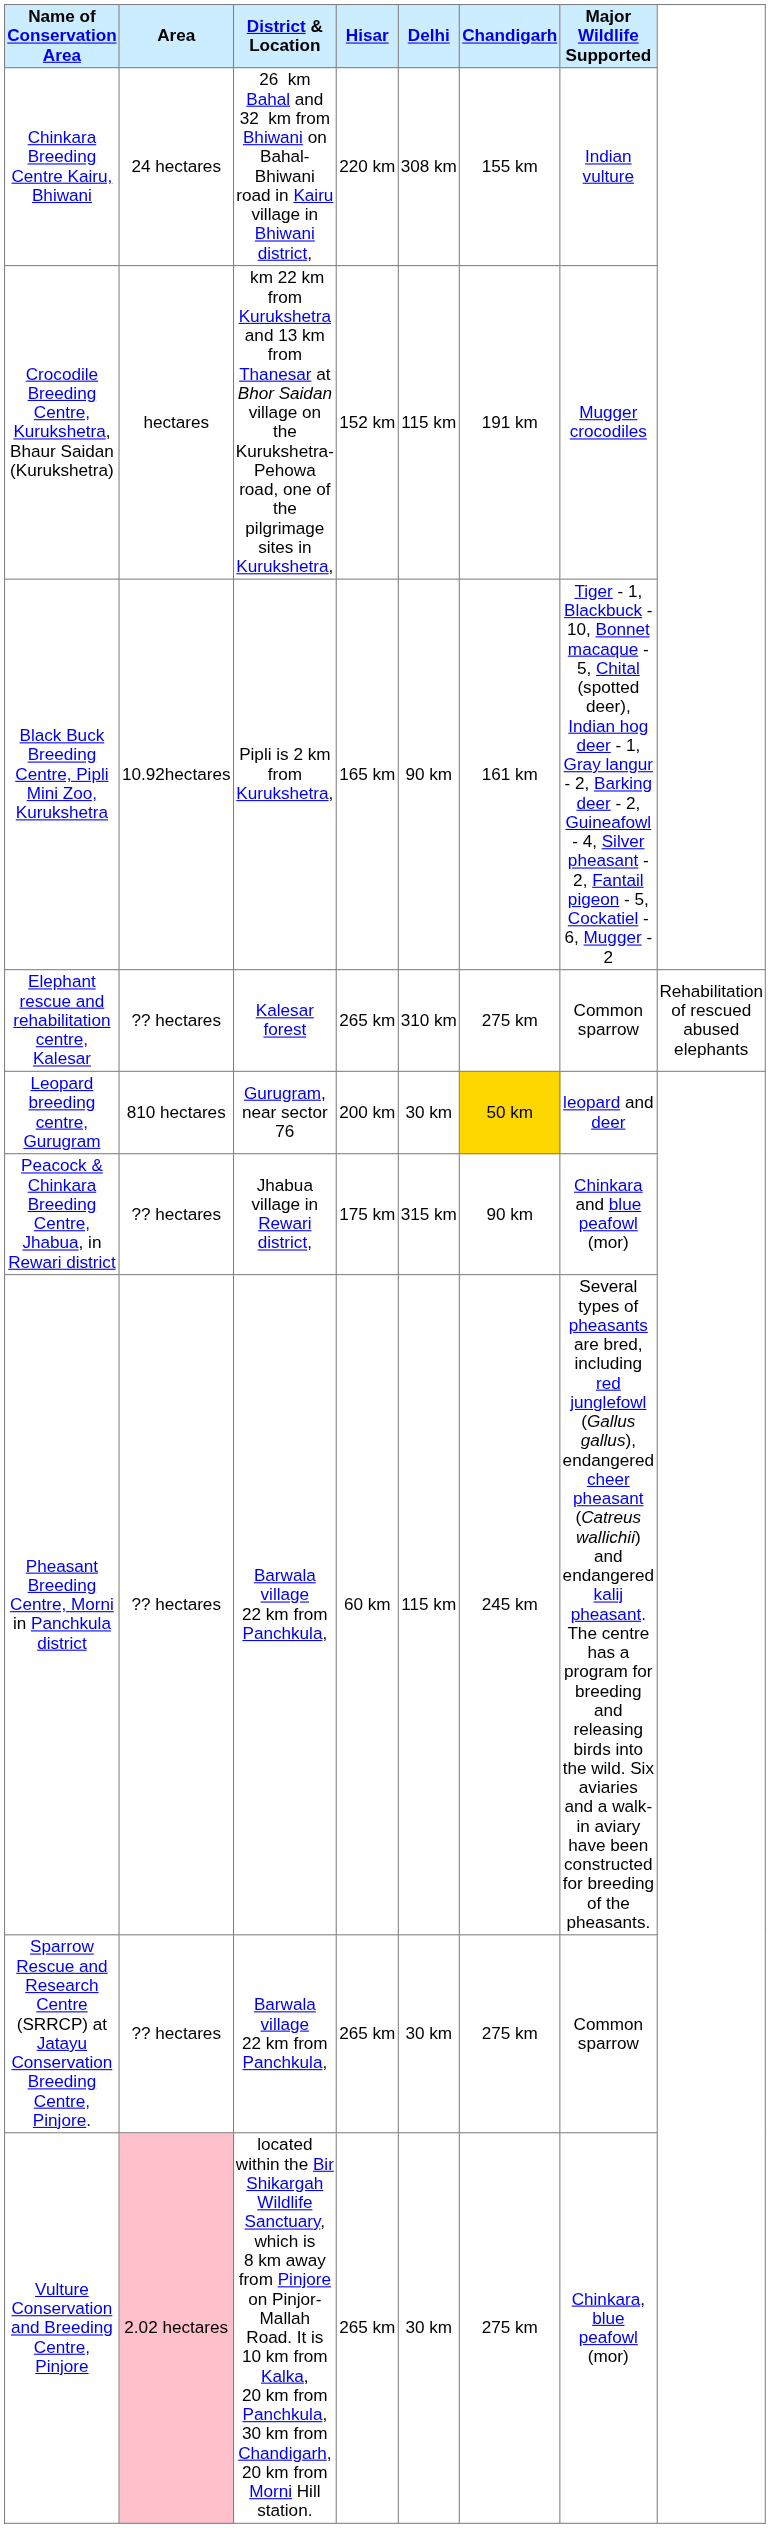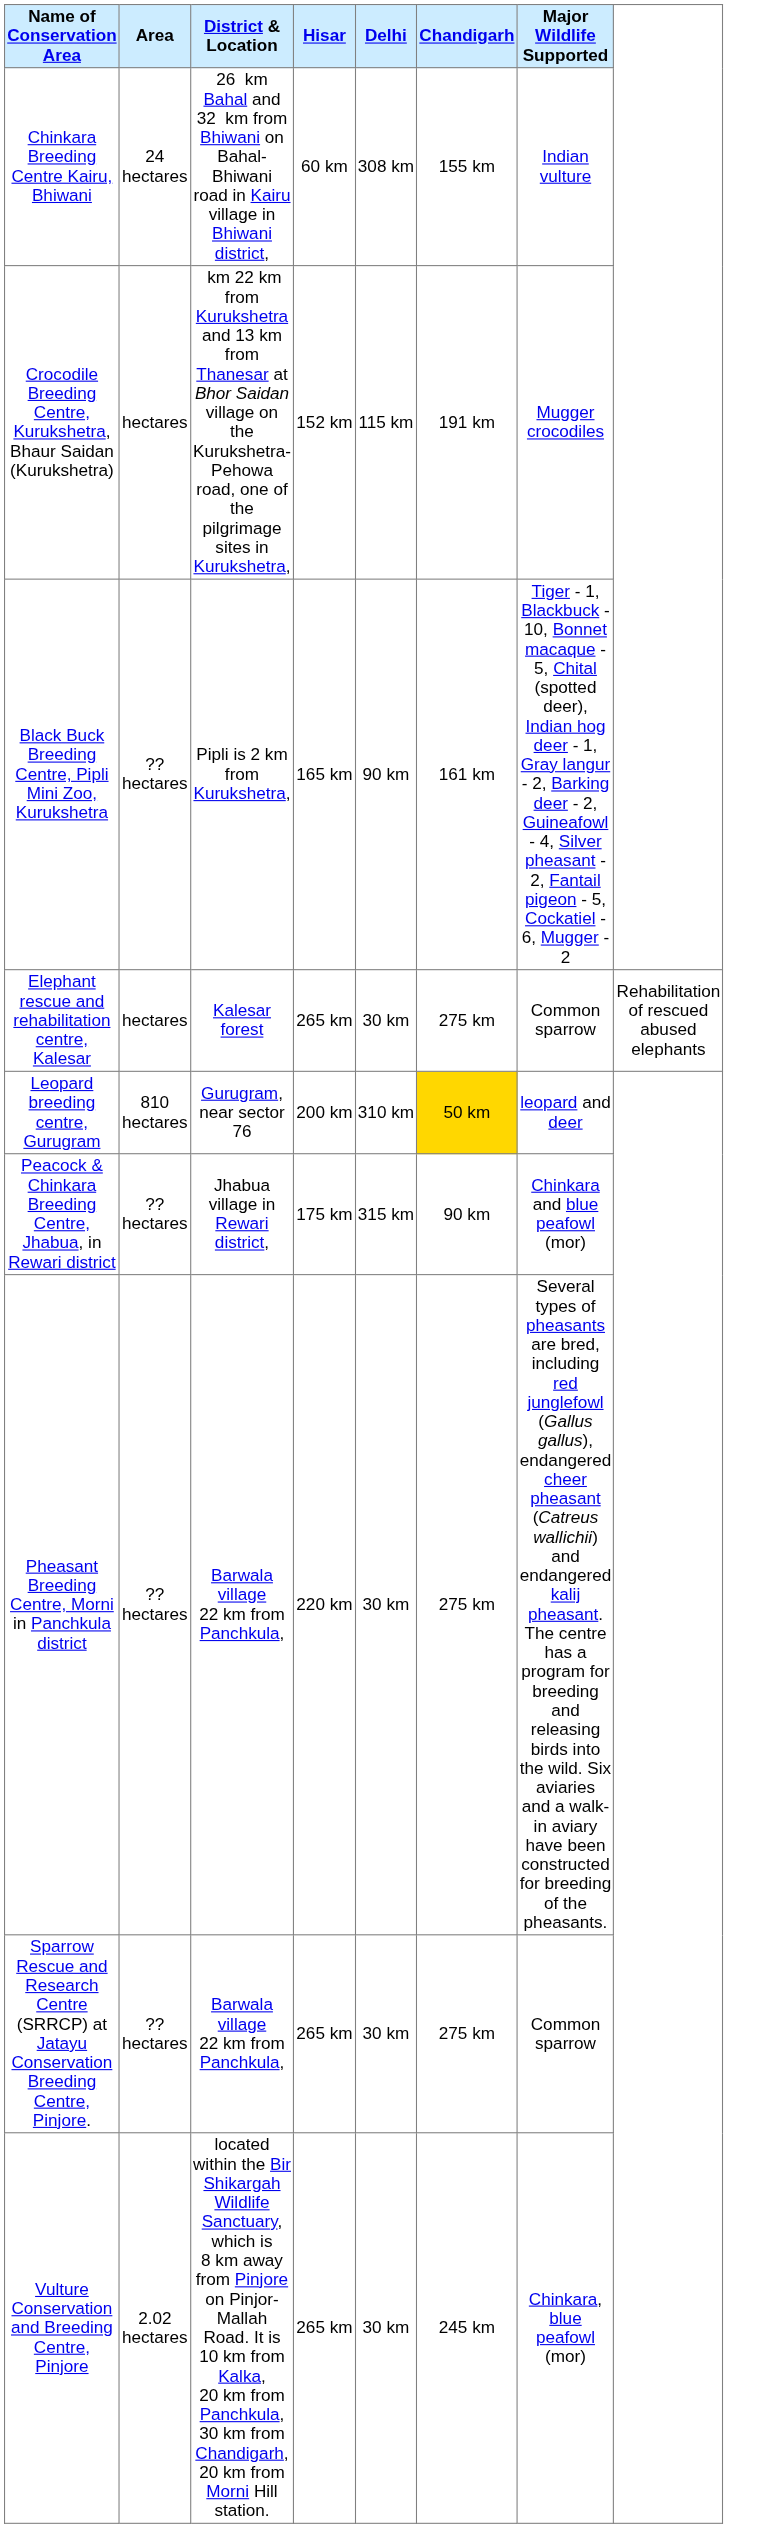Chinkara Breeding Centre Kairu, Bhiwani | Hisar: 220 km -> 60 km
Black Buck Breeding Centre, Pipli Mini Zoo, Kurukshetra | Area: 10.92hectares -> ?? hectares
Elephant rescue and rehabilitation centre, Kalesar | Area: ?? hectares -> hectares
Elephant rescue and rehabilitation centre, Kalesar | Delhi: 310 km -> 30 km
Leopard breeding centre, Gurugram | Delhi: 30 km -> 310 km
Pheasant Breeding Centre, Morni in Panchkula district | Hisar: 60 km -> 220 km
Pheasant Breeding Centre, Morni in Panchkula district | Delhi: 115 km -> 30 km
Pheasant Breeding Centre, Morni in Panchkula district | Chandigarh: 245 km -> 275 km
Vulture Conservation and Breeding Centre, Pinjore | Area: pink background -> no background
Vulture Conservation and Breeding Centre, Pinjore | Chandigarh: 275 km -> 245 km
